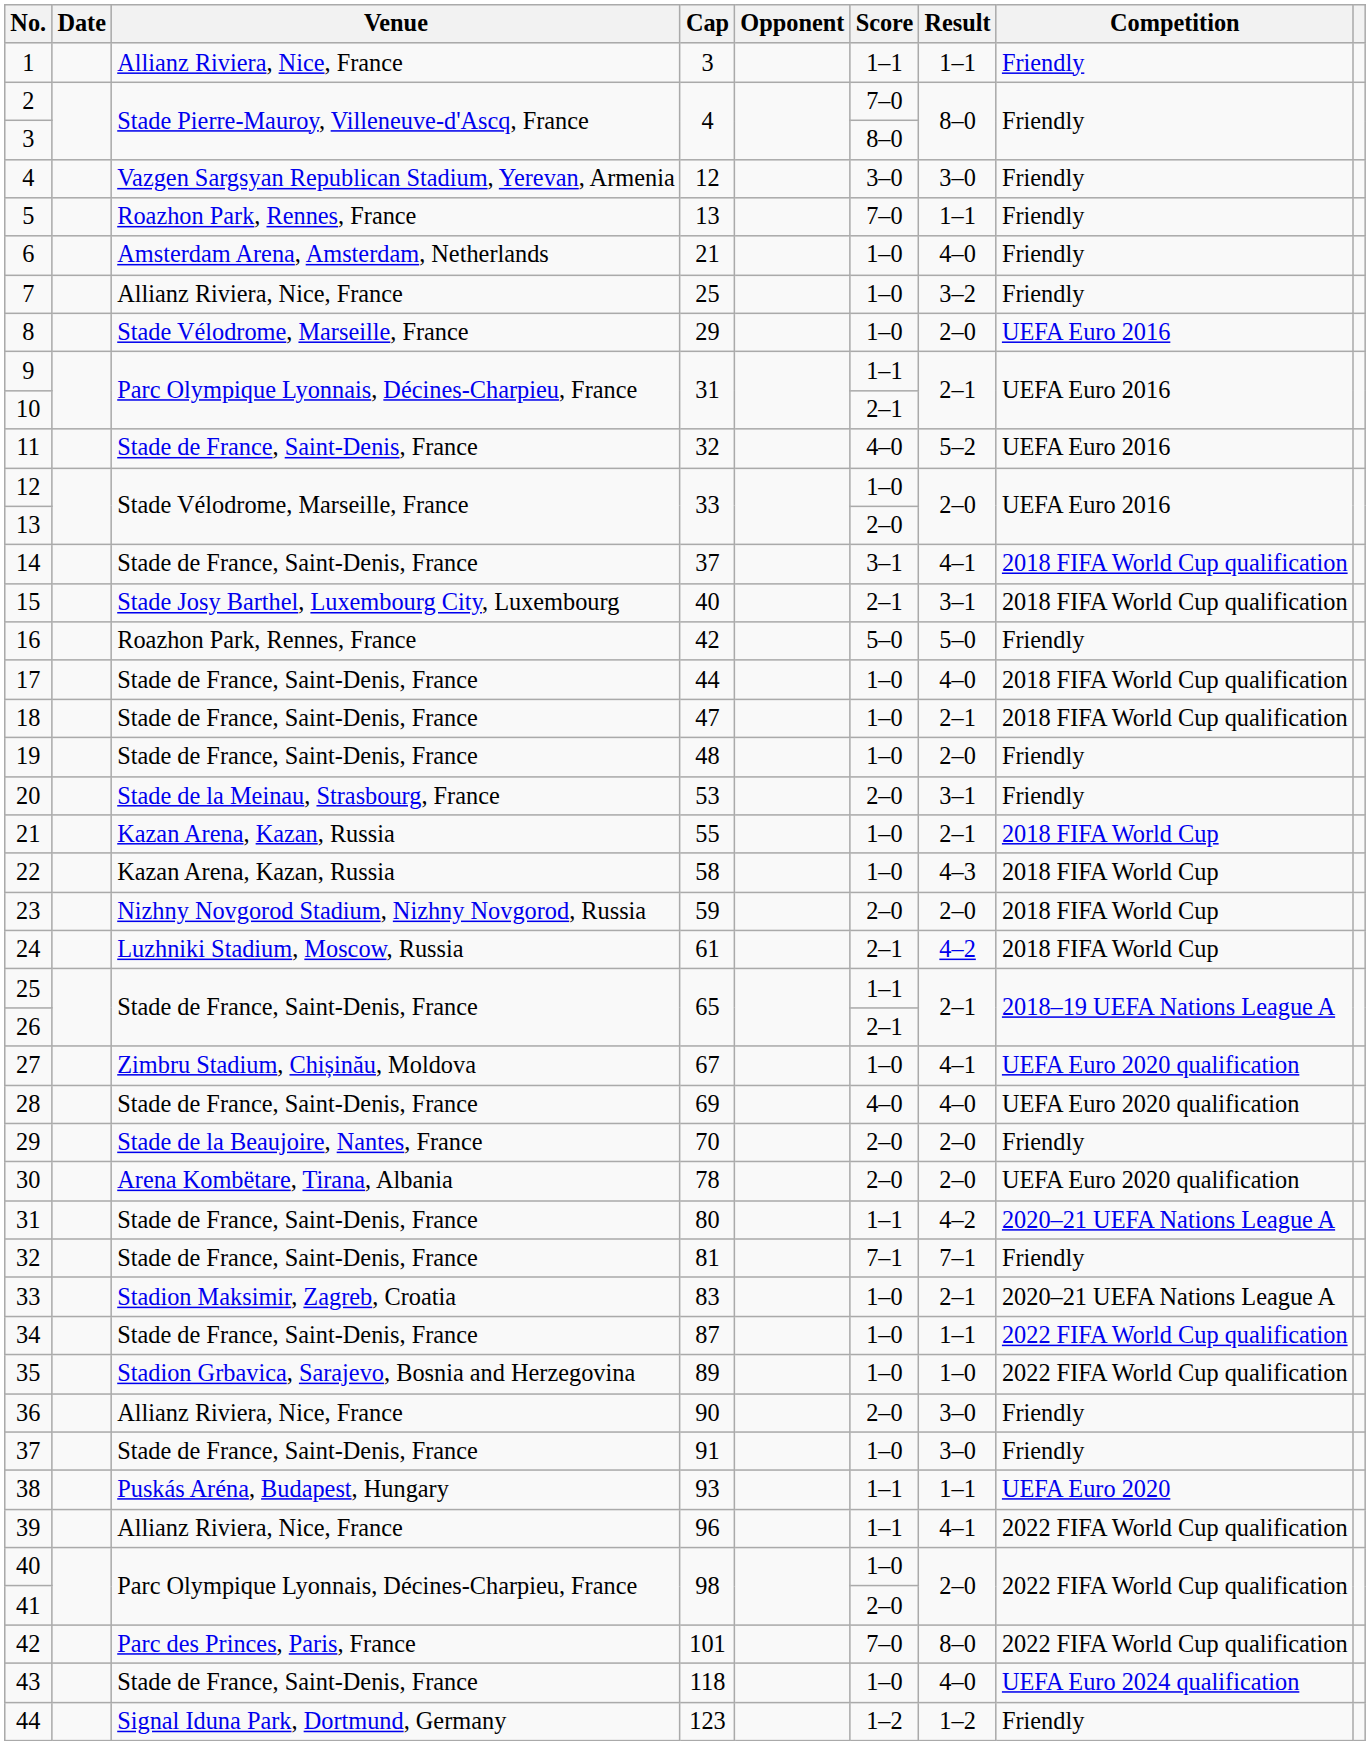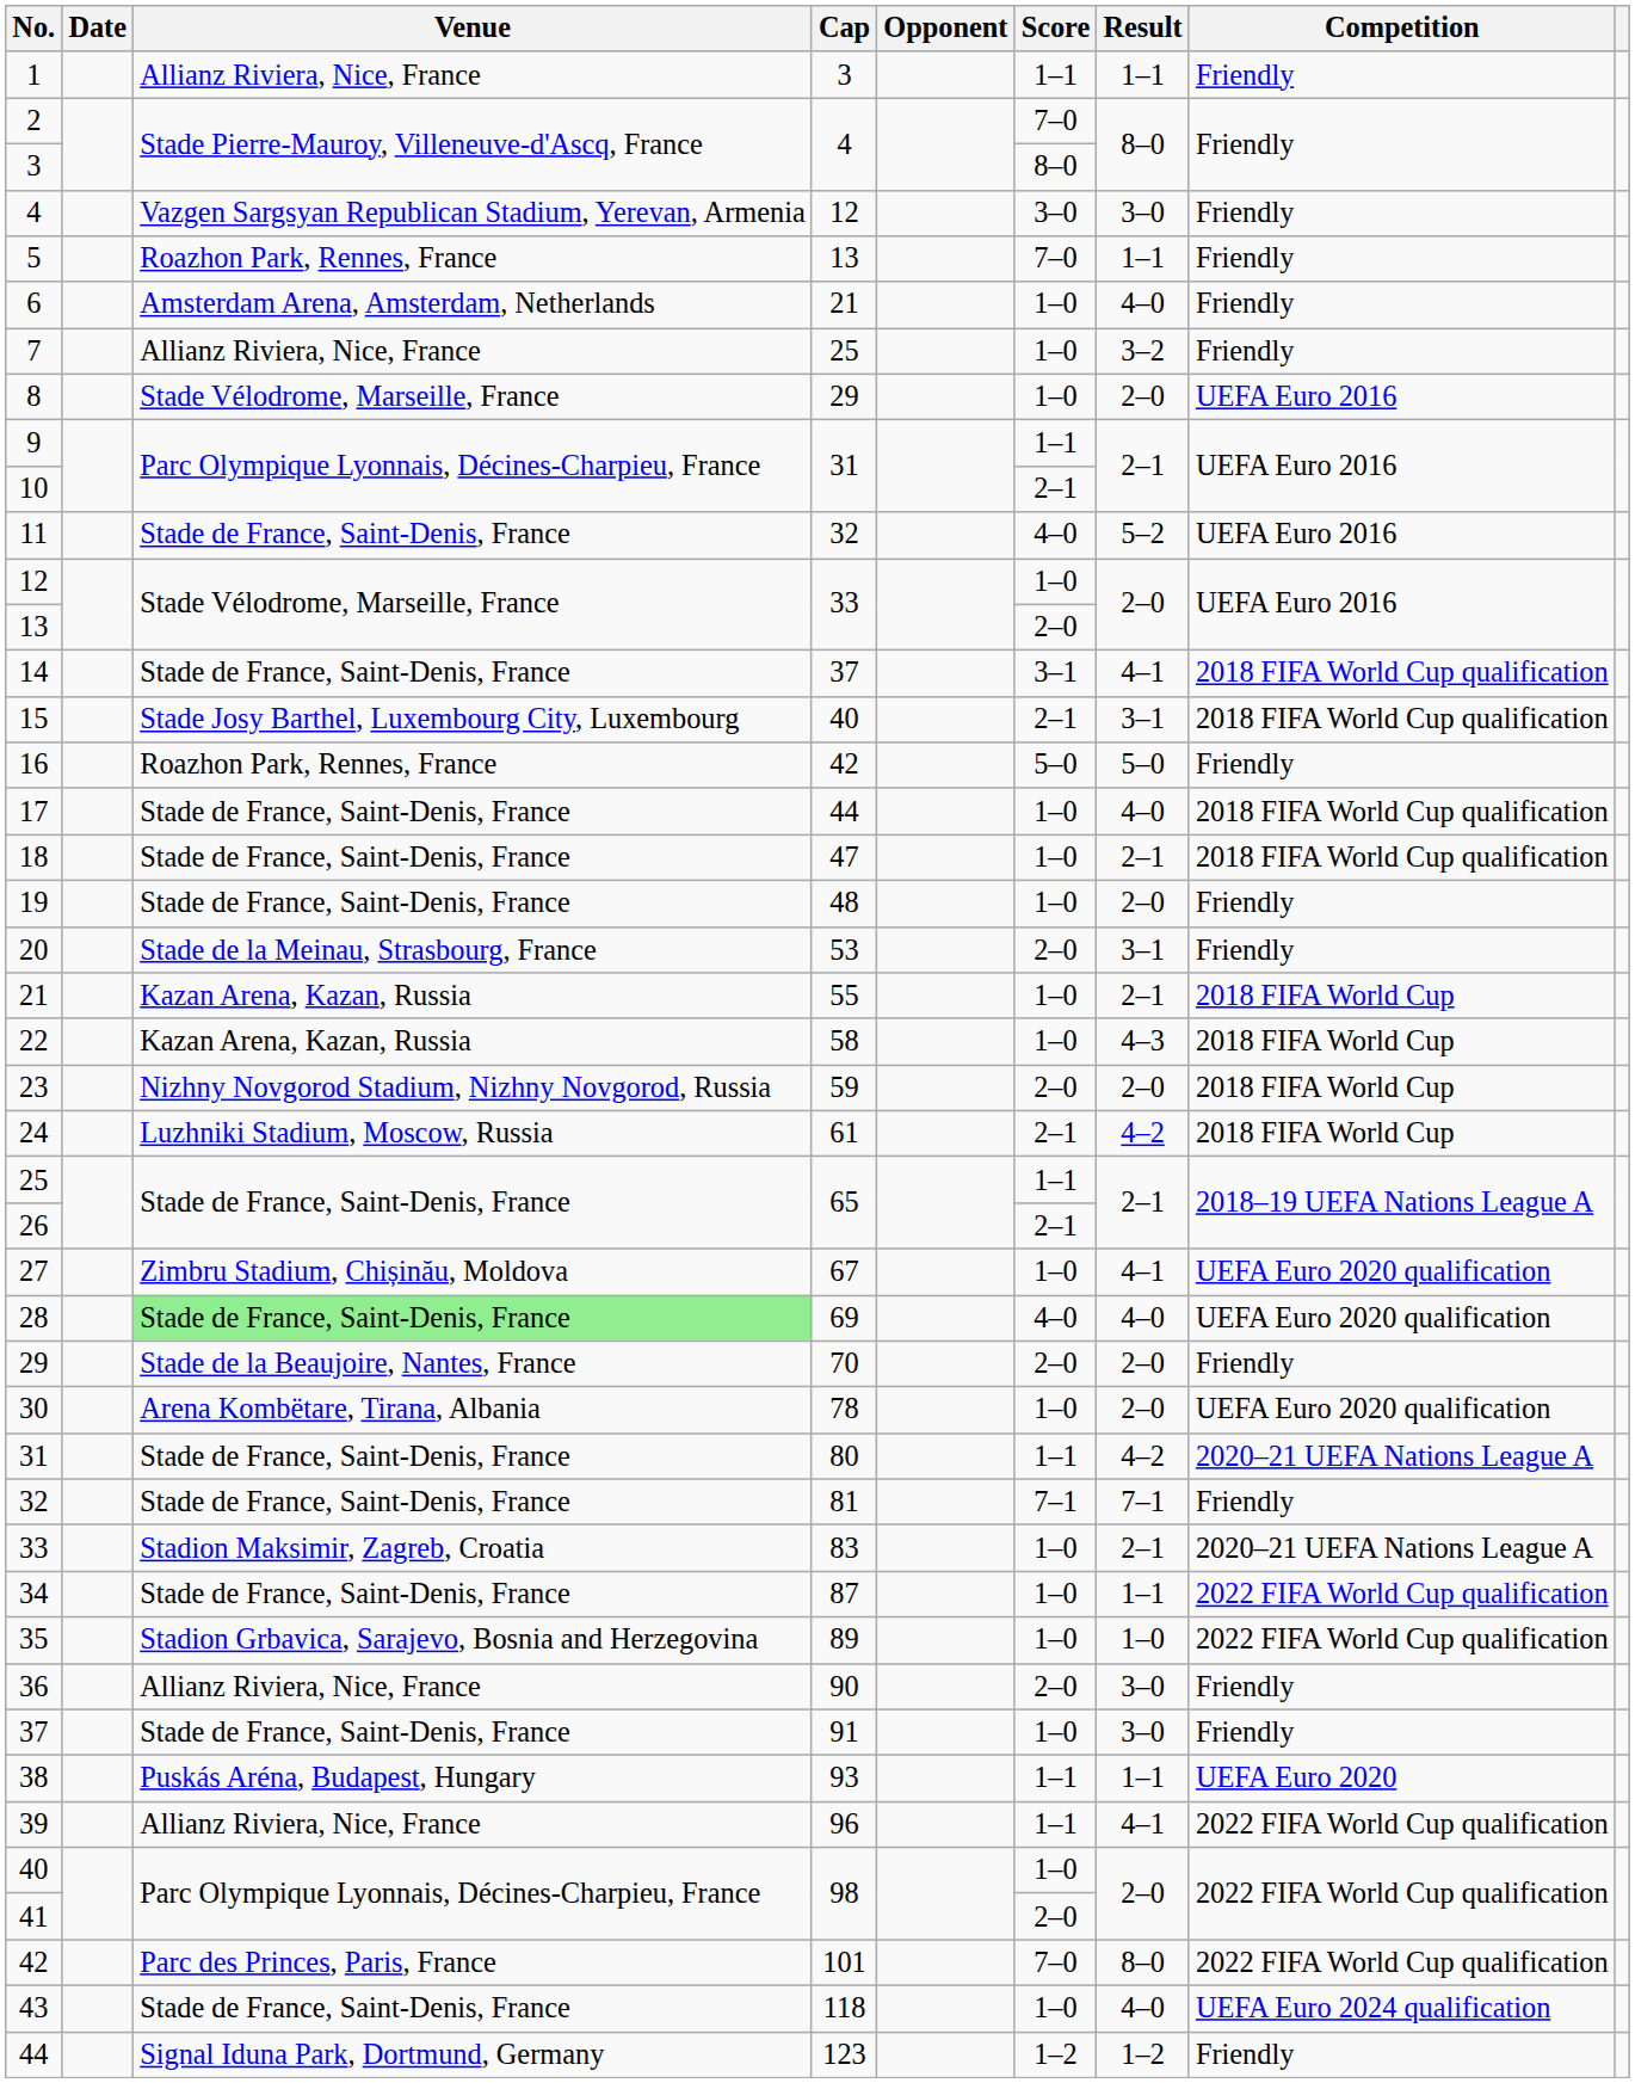28 | Venue: no background -> lightgreen background
30 | Score: 2–0 -> 1–0
